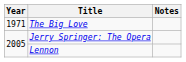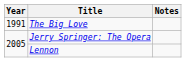The Big Love | Year: 1971 -> 1991
